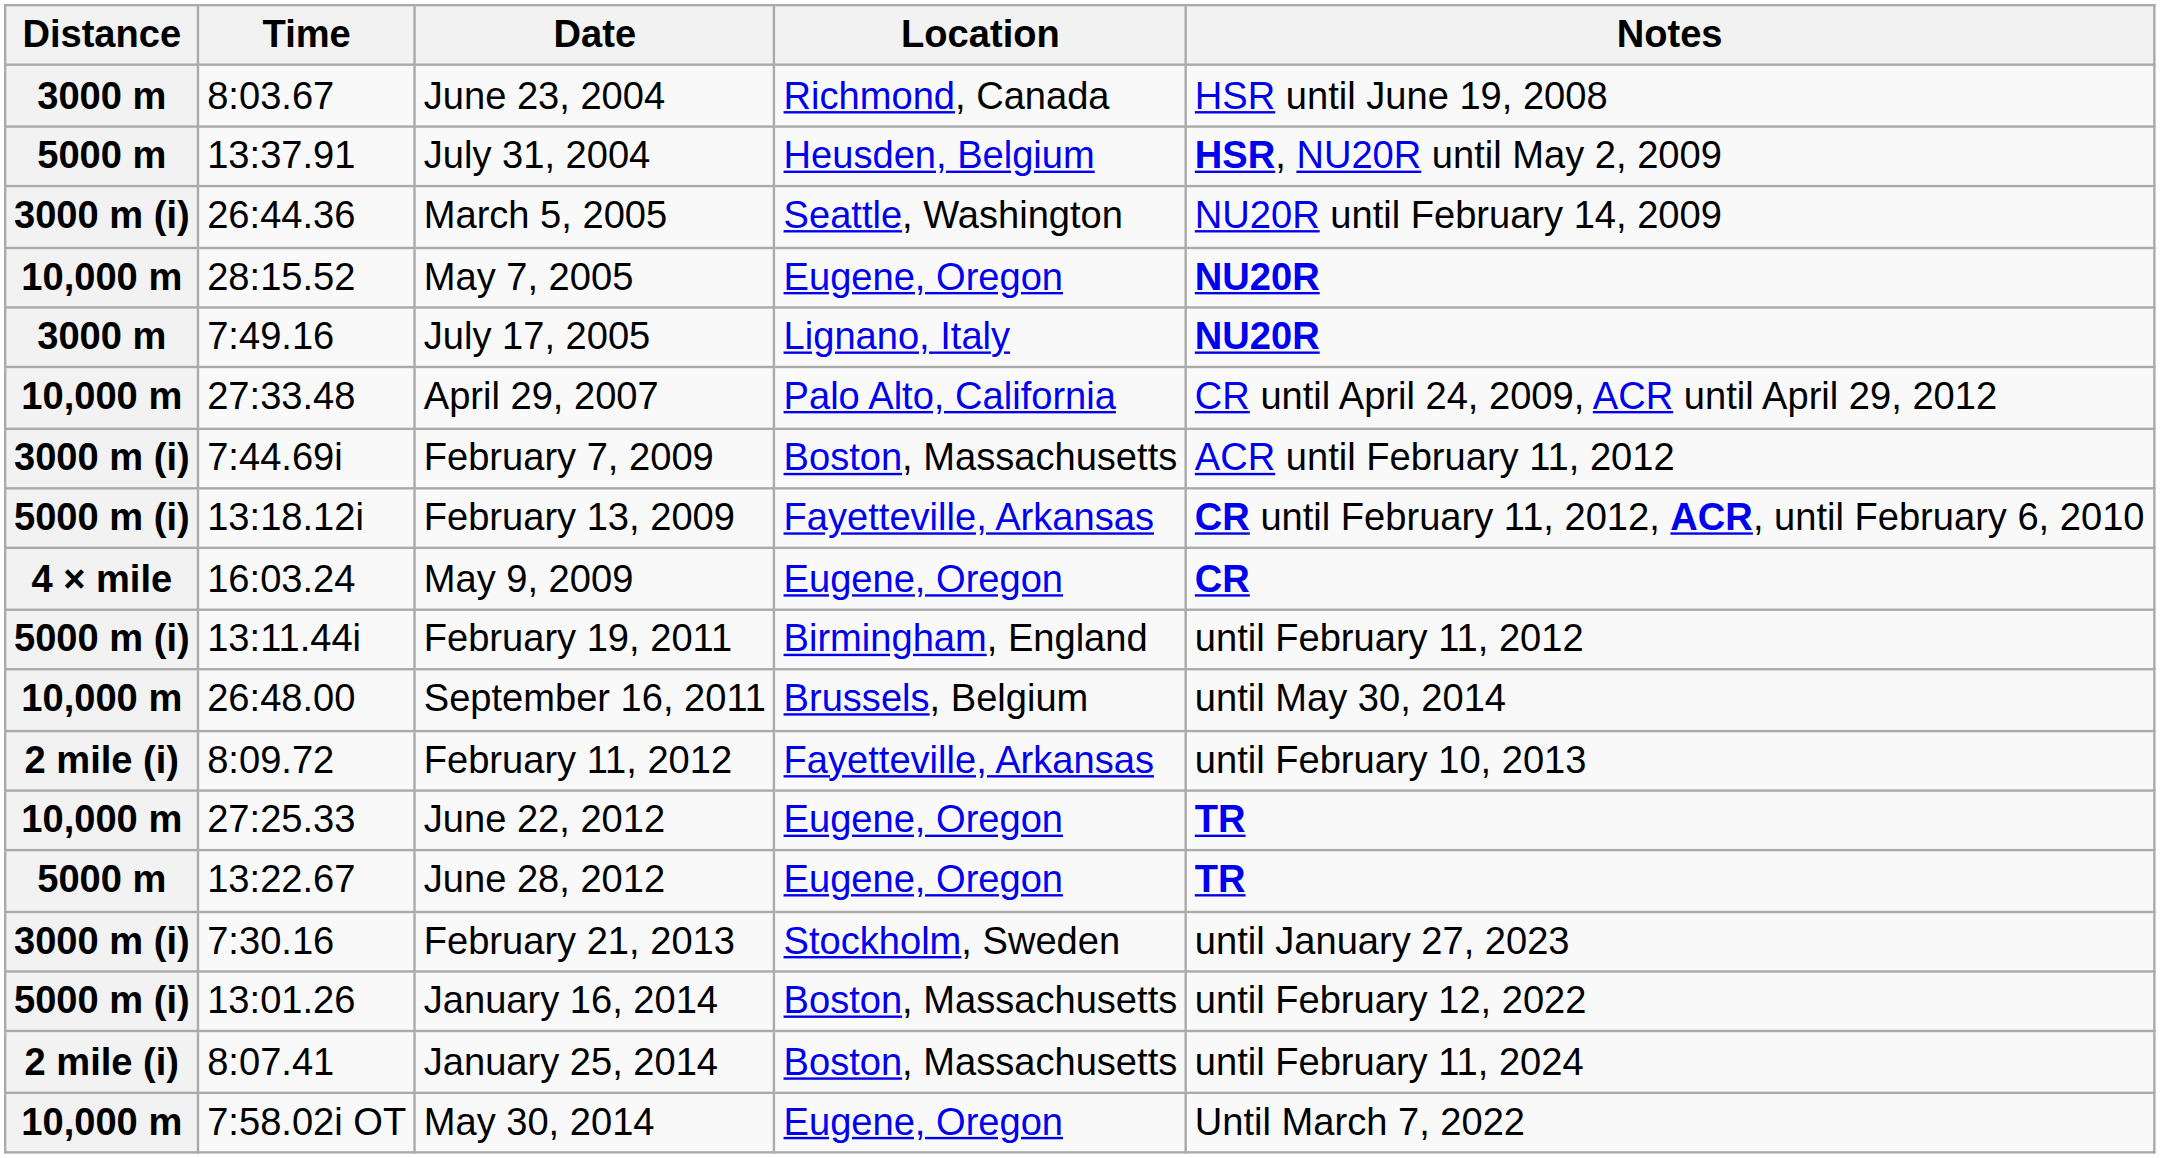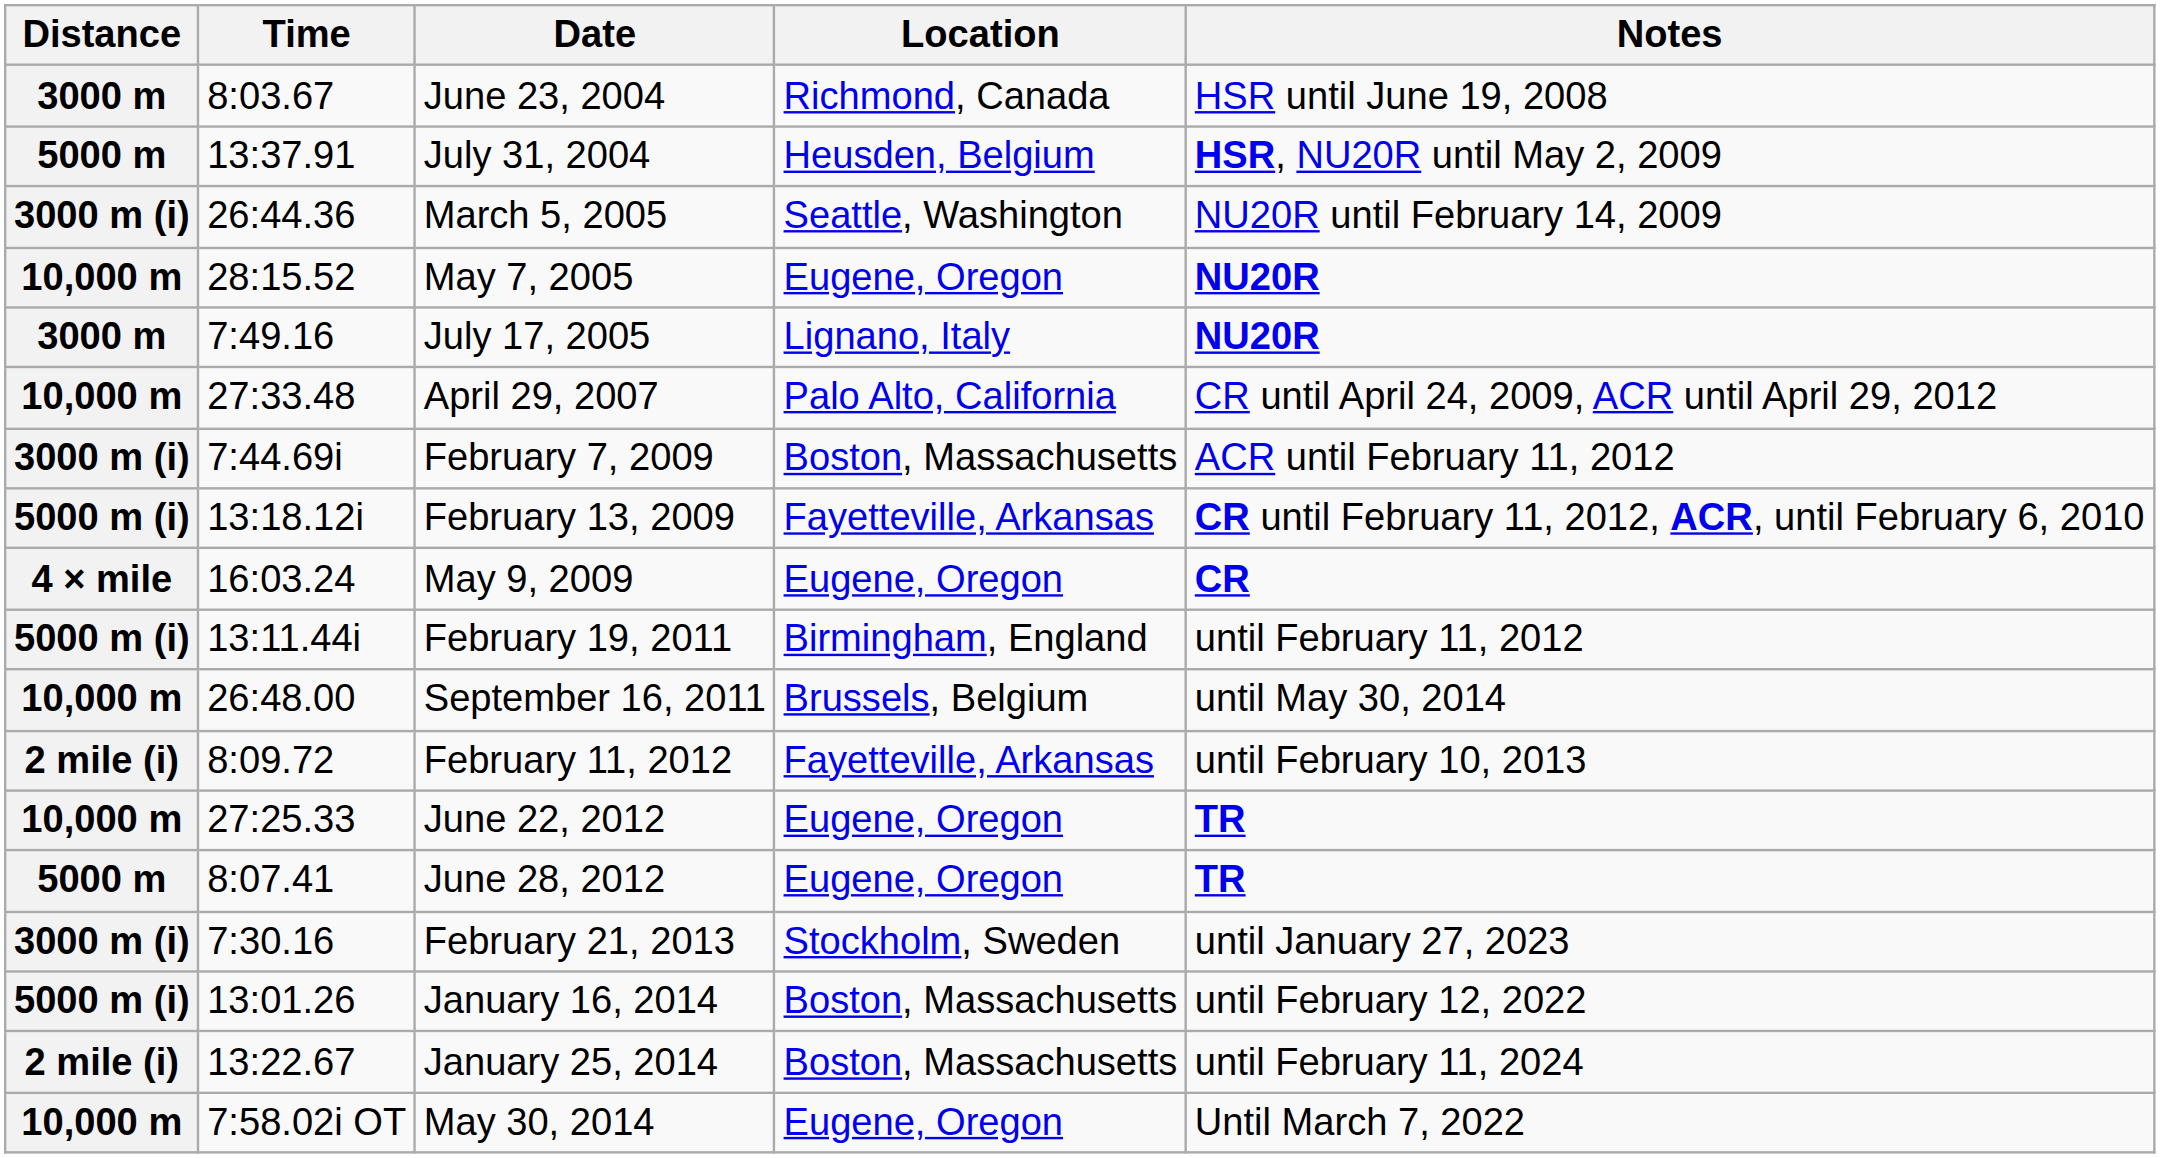June 28, 2012 | Time: 13:22.67 -> 8:07.41
January 25, 2014 | Time: 8:07.41 -> 13:22.67
